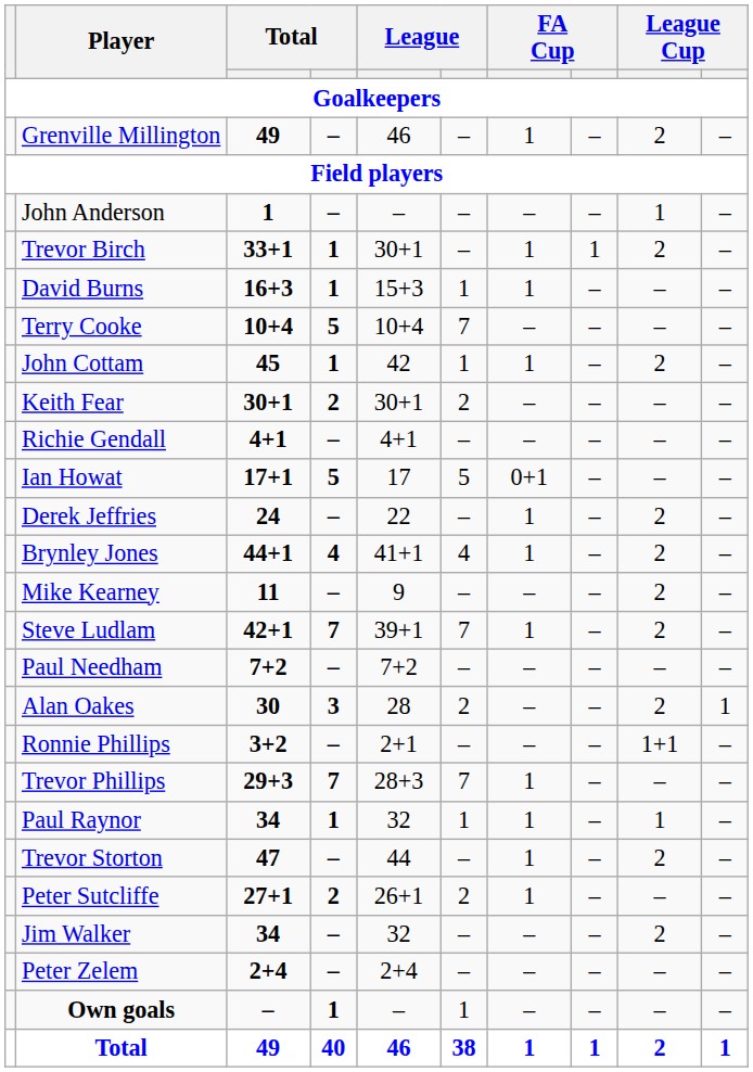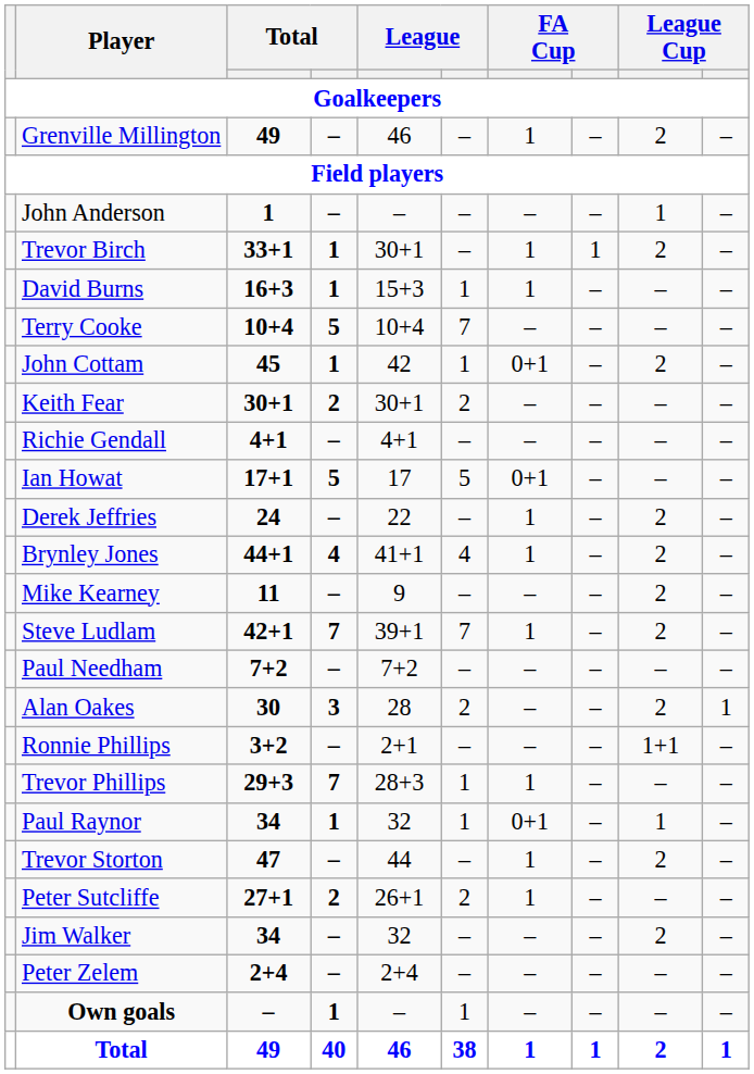John Cottam | column 7: 1 -> 0+1
Trevor Phillips | column 6: 7 -> 1
Paul Raynor | column 7: 1 -> 0+1
